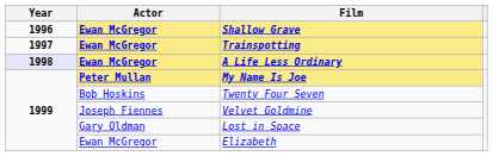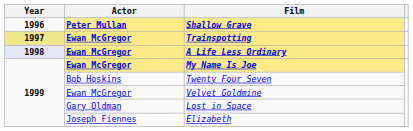Shallow Grave | Actor: Ewan McGregor -> Peter Mullan
Trainspotting | Year: no background -> khaki background
My Name Is Joe | Actor: Peter Mullan -> Ewan McGregor
Velvet Goldmine | Actor: Joseph Fiennes -> Ewan McGregor
Elizabeth | Actor: Ewan McGregor -> Joseph Fiennes
